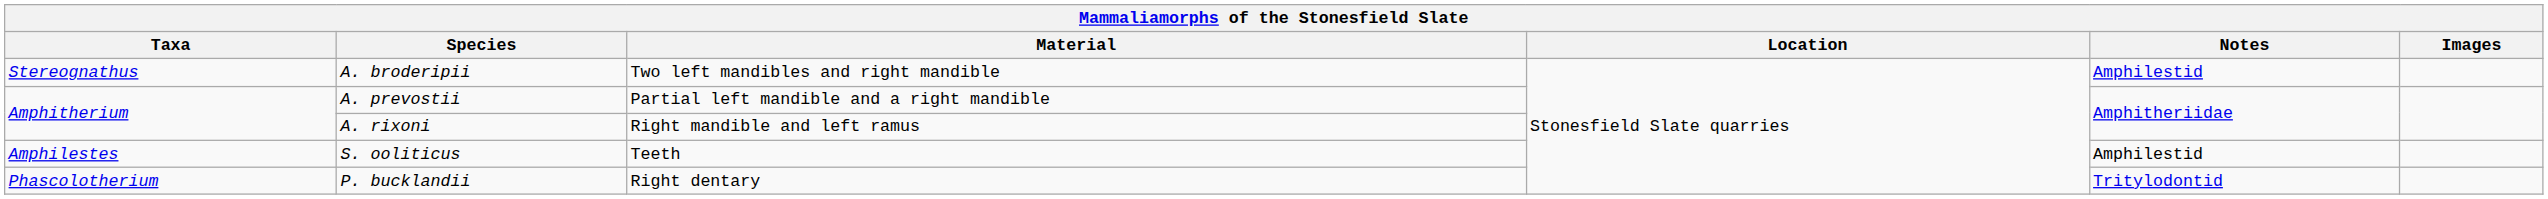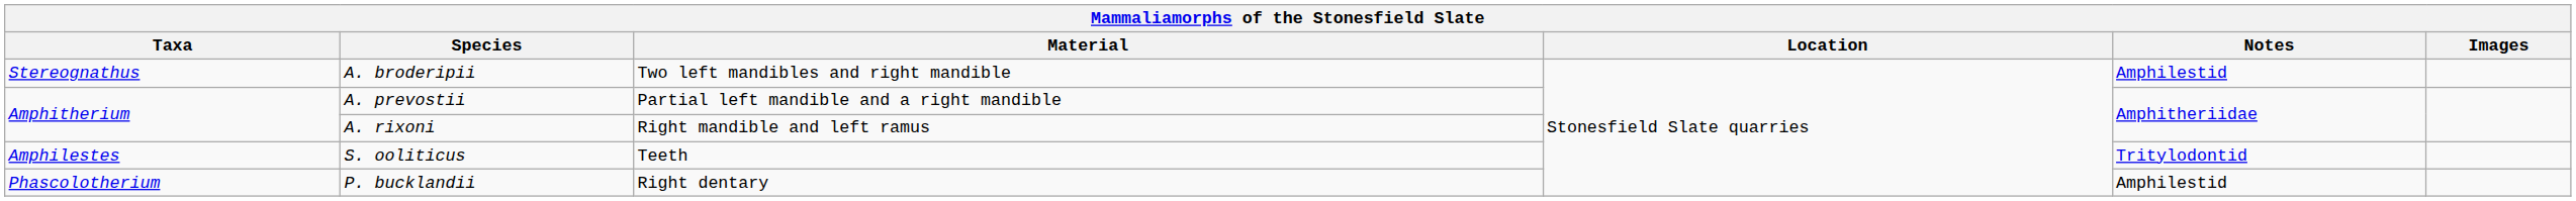S. ooliticus | Notes: Amphilestid -> Tritylodontid
P. bucklandii | Notes: Tritylodontid -> Amphilestid
